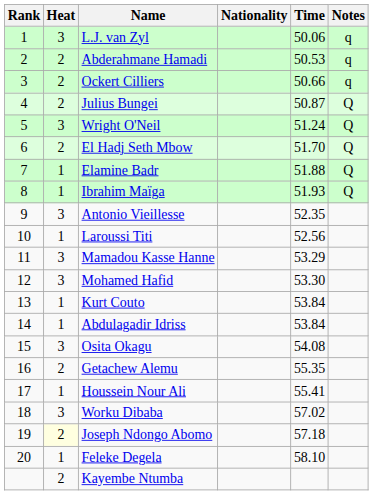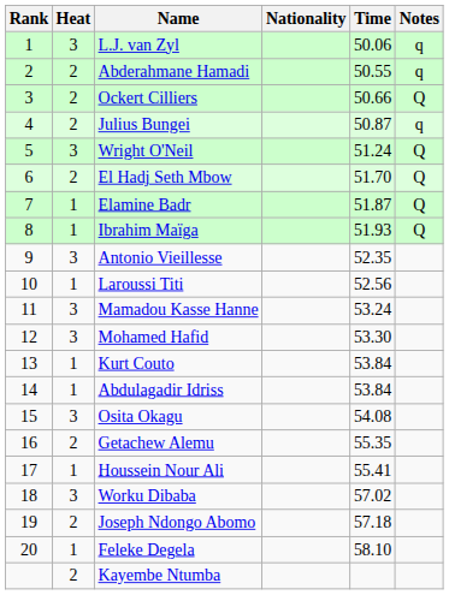Abderahmane Hamadi | Time: 50.53 -> 50.55
Ockert Cilliers | Notes: q -> Q
Julius Bungei | Notes: Q -> q
Elamine Badr | Time: 51.88 -> 51.87
Mamadou Kasse Hanne | Time: 53.29 -> 53.24
Joseph Ndongo Abomo | Heat: lightyellow background -> no background
